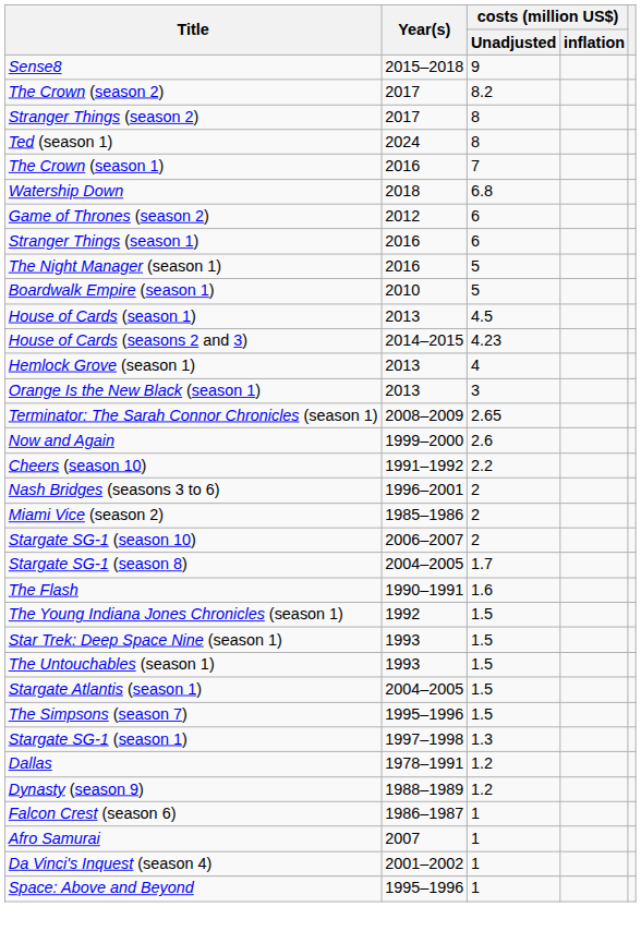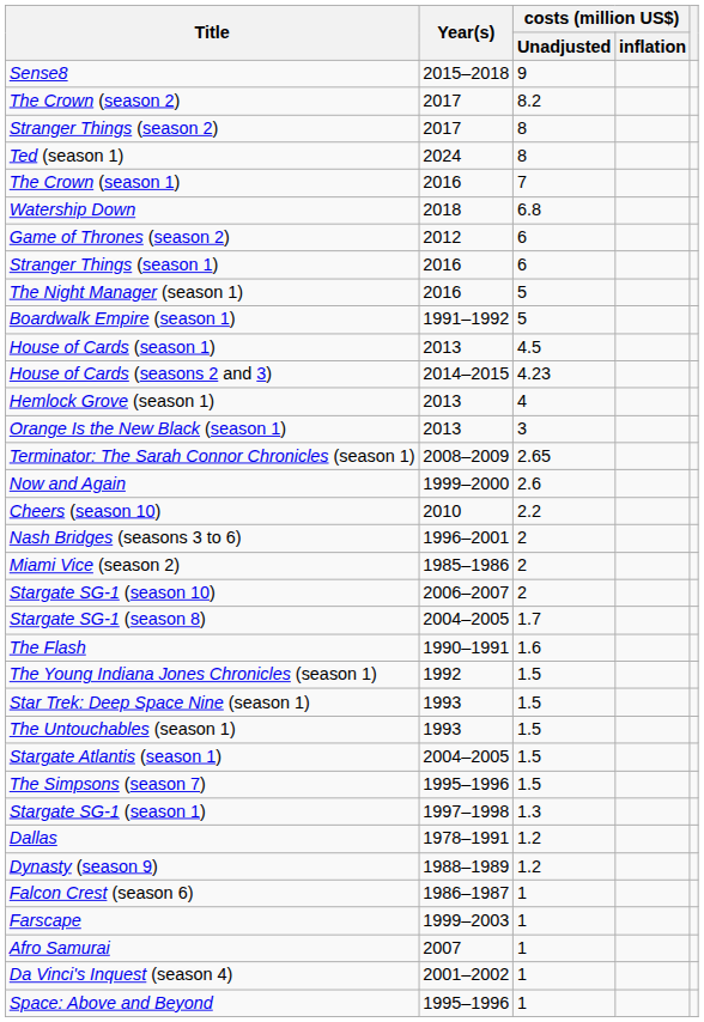Boardwalk Empire (season 1) | Year(s): 2010 -> 1991–1992
Cheers (season 10) | Year(s): 1991–1992 -> 2010
+ row: Farscape | 1999–2003 | 1
